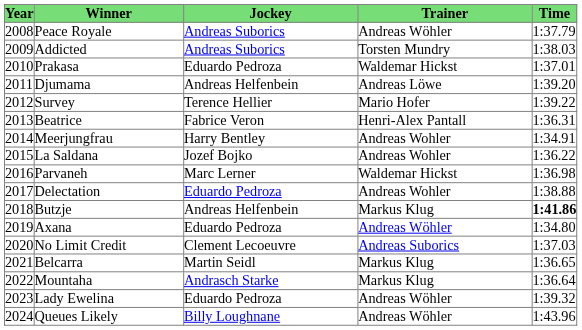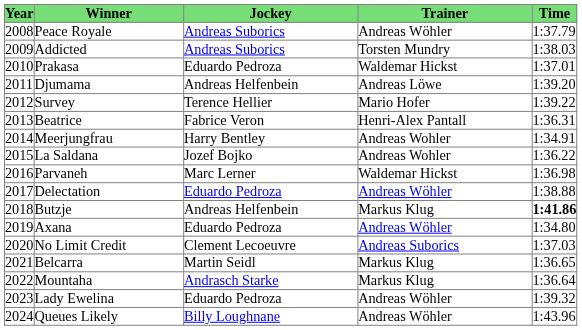Delectation | Trainer: Andreas Wohler -> Andreas Wöhler
